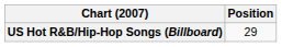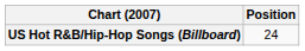US Hot R&B/Hip-Hop Songs (Billboard) | Position: 29 -> 24
